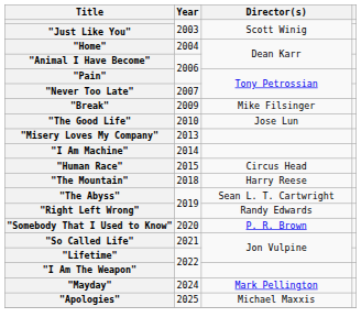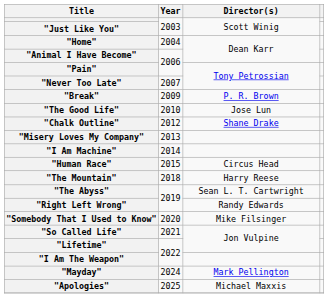"Break" | Director(s): Mike Filsinger -> P. R. Brown
+ row: "Chalk Outline" | 2012 | Shane Drake
"Somebody That I Used to Know" | Director(s): P. R. Brown -> Mike Filsinger
